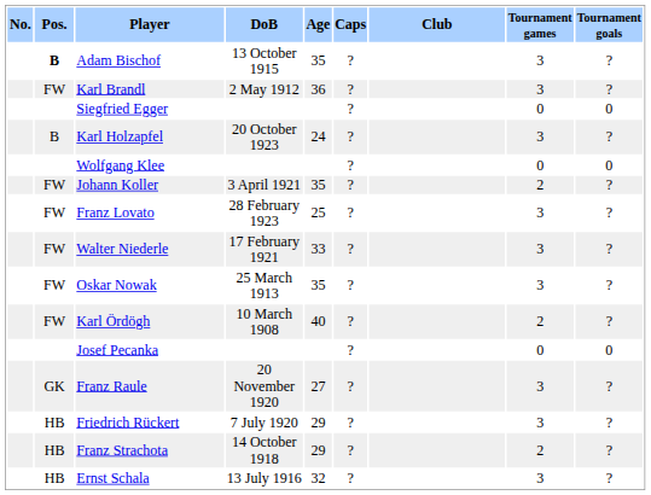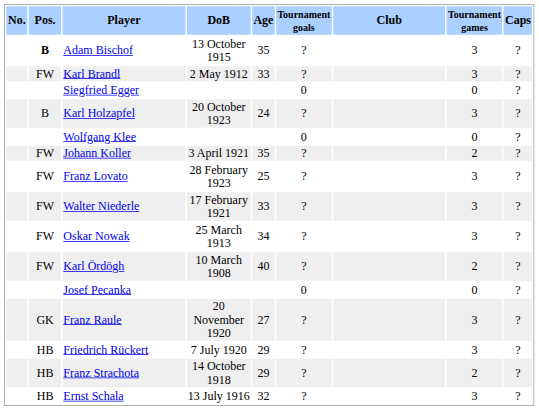columns swapped: Caps <-> Tournament goals
Karl Brandl | Age: 36 -> 33
Oskar Nowak | Age: 35 -> 34
